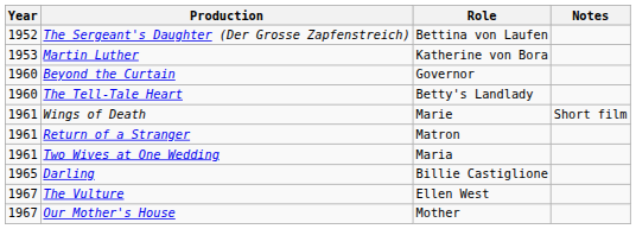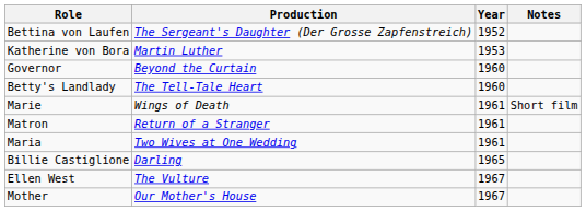columns swapped: Year <-> Role
